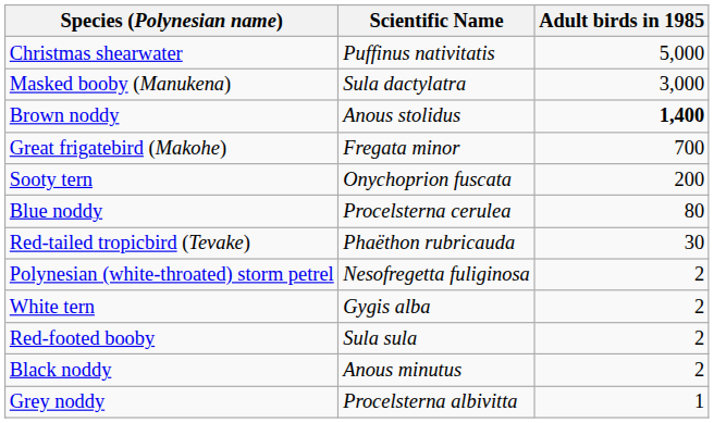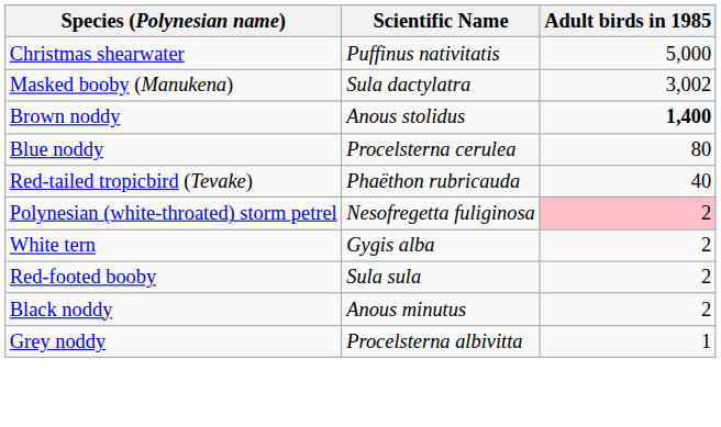Masked booby (Manukena) | Adult birds in 1985: 3,000 -> 3,002
- row: Great frigatebird (Makohe) | Fregata minor | 700
- row: Sooty tern | Onychoprion fuscata | 200
Red-tailed tropicbird (Tevake) | Adult birds in 1985: 30 -> 40
Polynesian (white-throated) storm petrel | Adult birds in 1985: no background -> pink background
